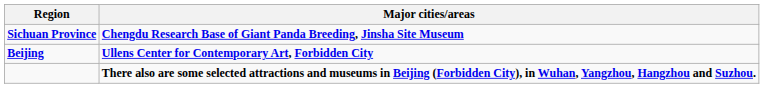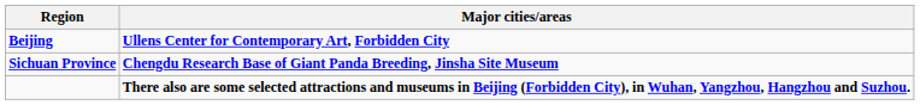rows swapped: Sichuan Province <-> Beijing
